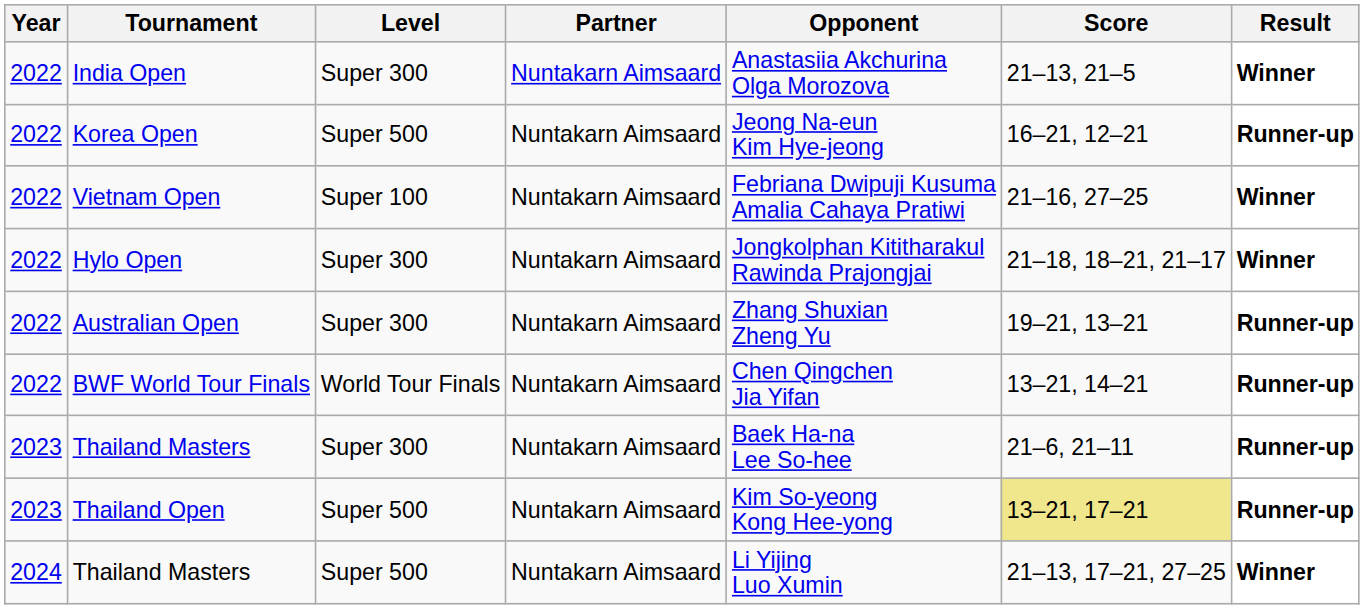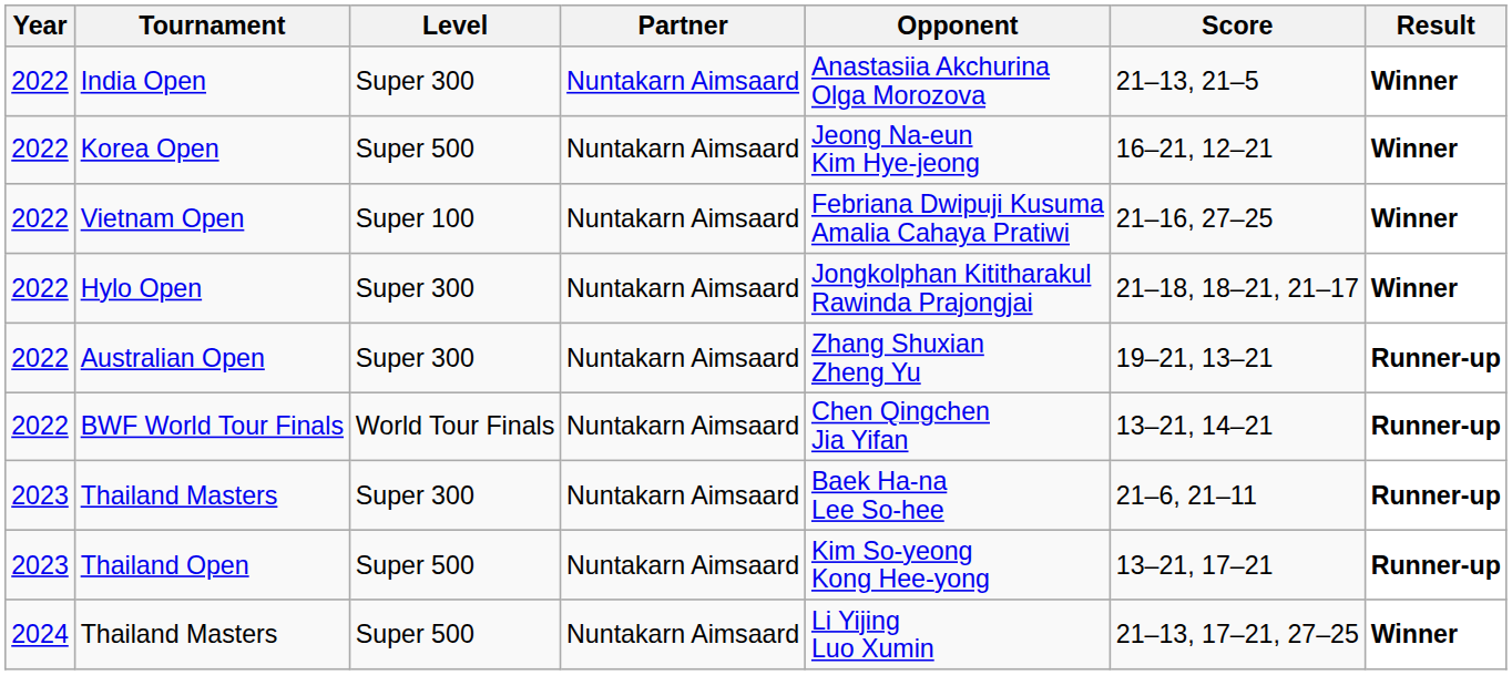Korea Open | Result: Runner-up -> Winner
Thailand Open | Score: khaki background -> no background
